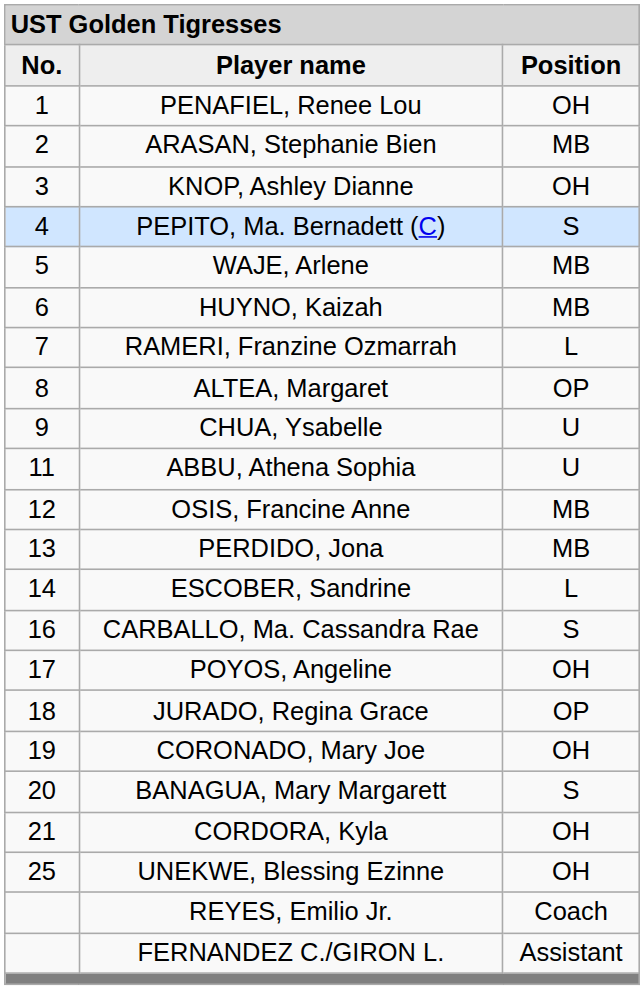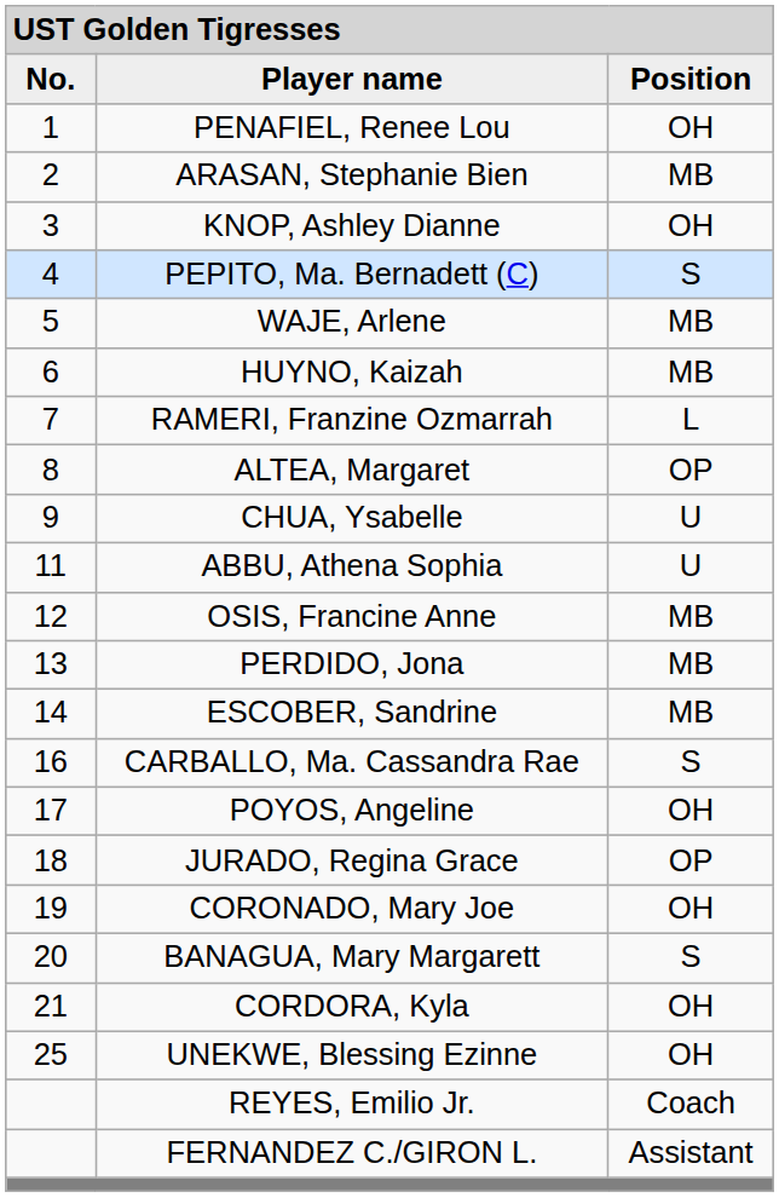ESCOBER, Sandrine | column 3: L -> MB
